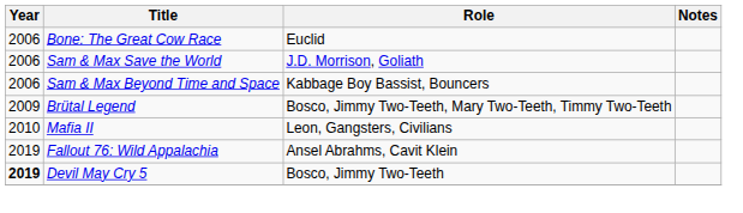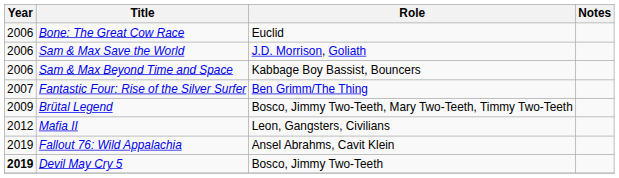+ row: 2007 | Fantastic Four: Rise of the Silver Surfer | Ben Grimm/The Thing
Mafia II | Year: 2010 -> 2012
